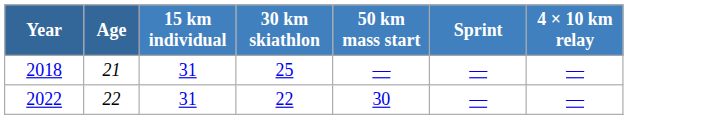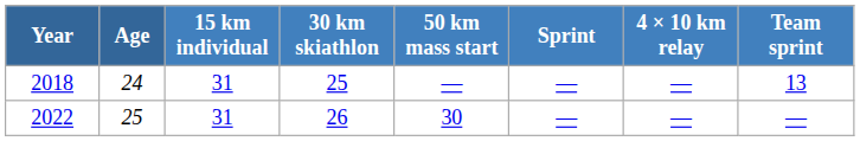+ column: Team sprint | 13 | —
2018 | Age: 21 -> 24
2022 | Age: 22 -> 25
2022 | 30 km skiathlon: 22 -> 26
